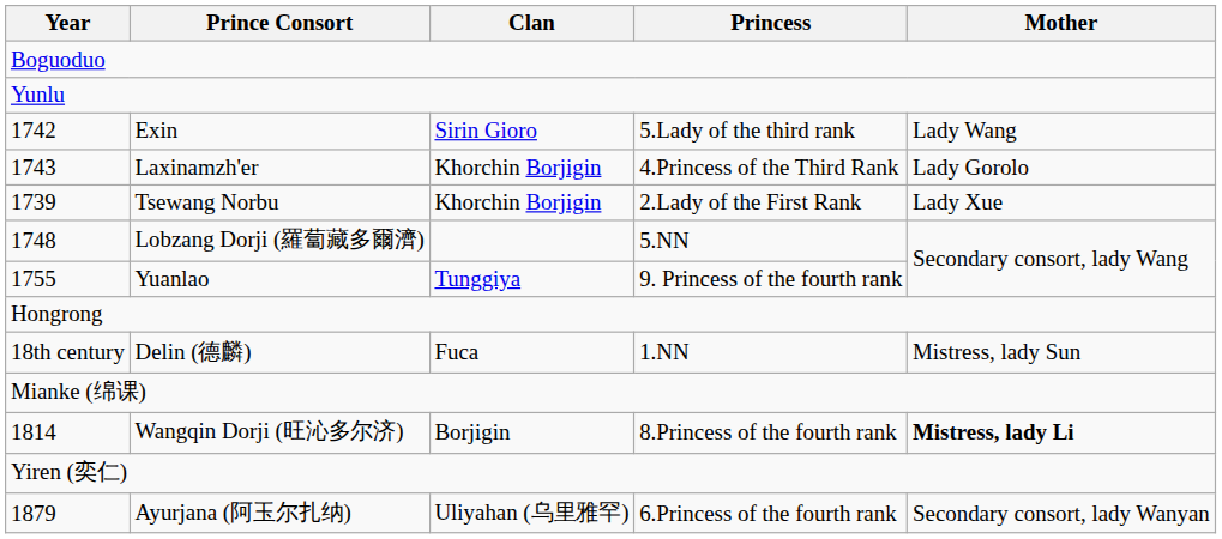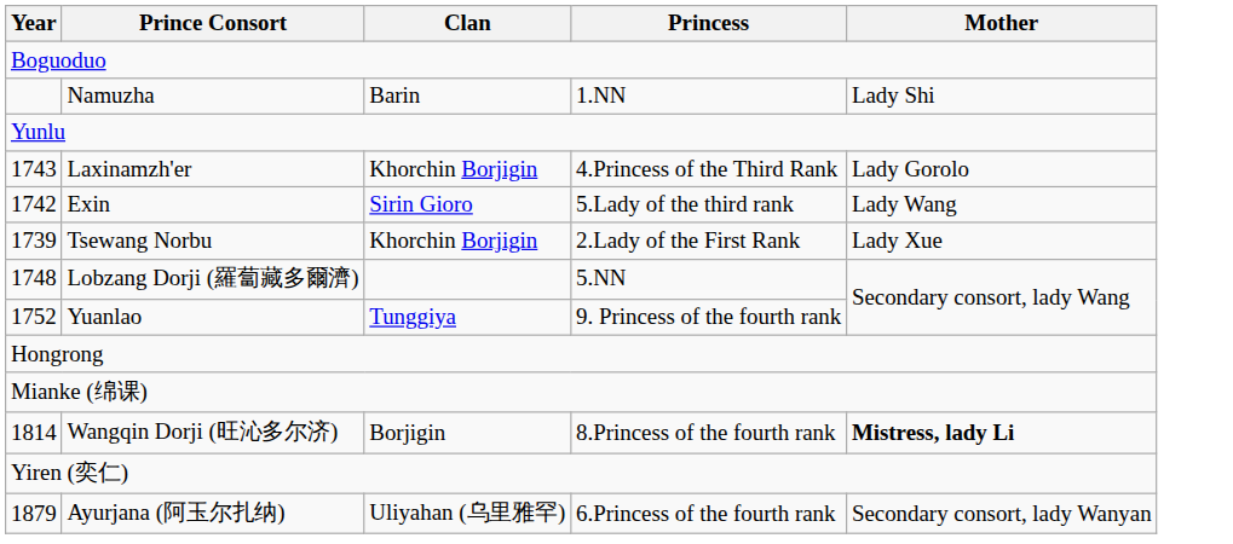+ row: Namuzha | Barin | 1.NN | Lady Shi
rows swapped: Laxinamzh'er <-> Exin
Yuanlao | Year: 1755 -> 1752
- row: 18th century | Delin (德麟) | Fuca | 1.NN | Mistress, lady Sun
